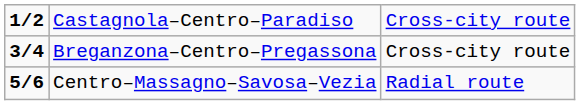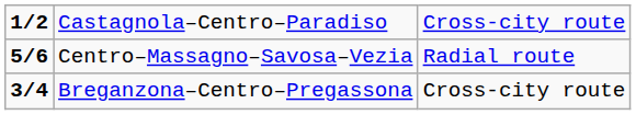rows swapped: Breganzona–Centro–Pregassona <-> Centro–Massagno–Savosa–Vezia
